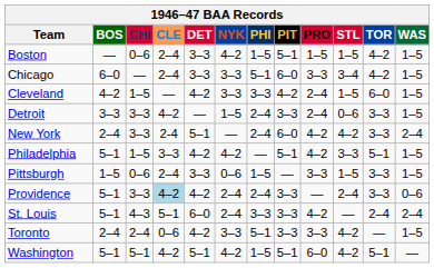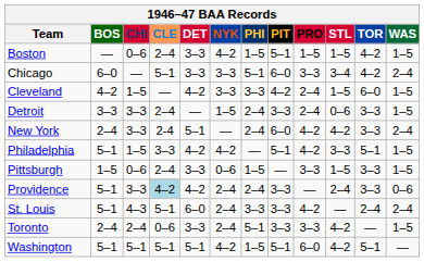Chicago | CLE: 2–4 -> 5–1
Chicago | WAS: 1–5 -> 2–4
Detroit | CLE: 4–2 -> 2–4
Toronto | DET: 4–2 -> 3–3
Toronto | NYK: 3–3 -> 2–4
Washington | CLE: 4–2 -> 5–1
